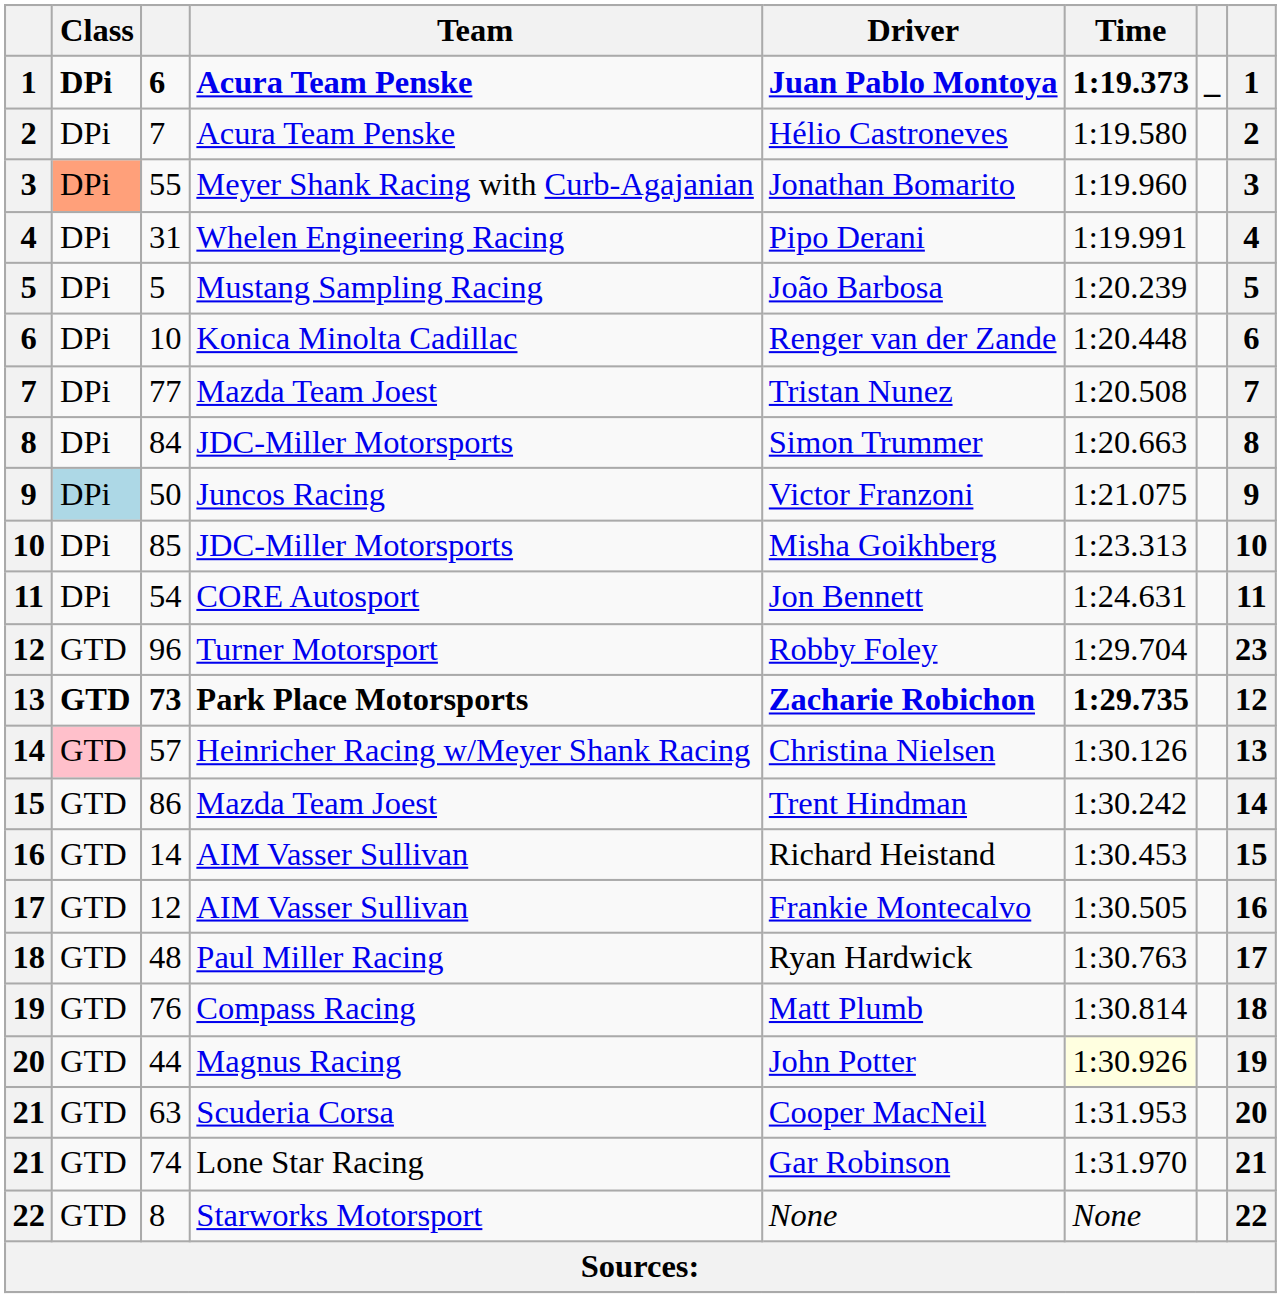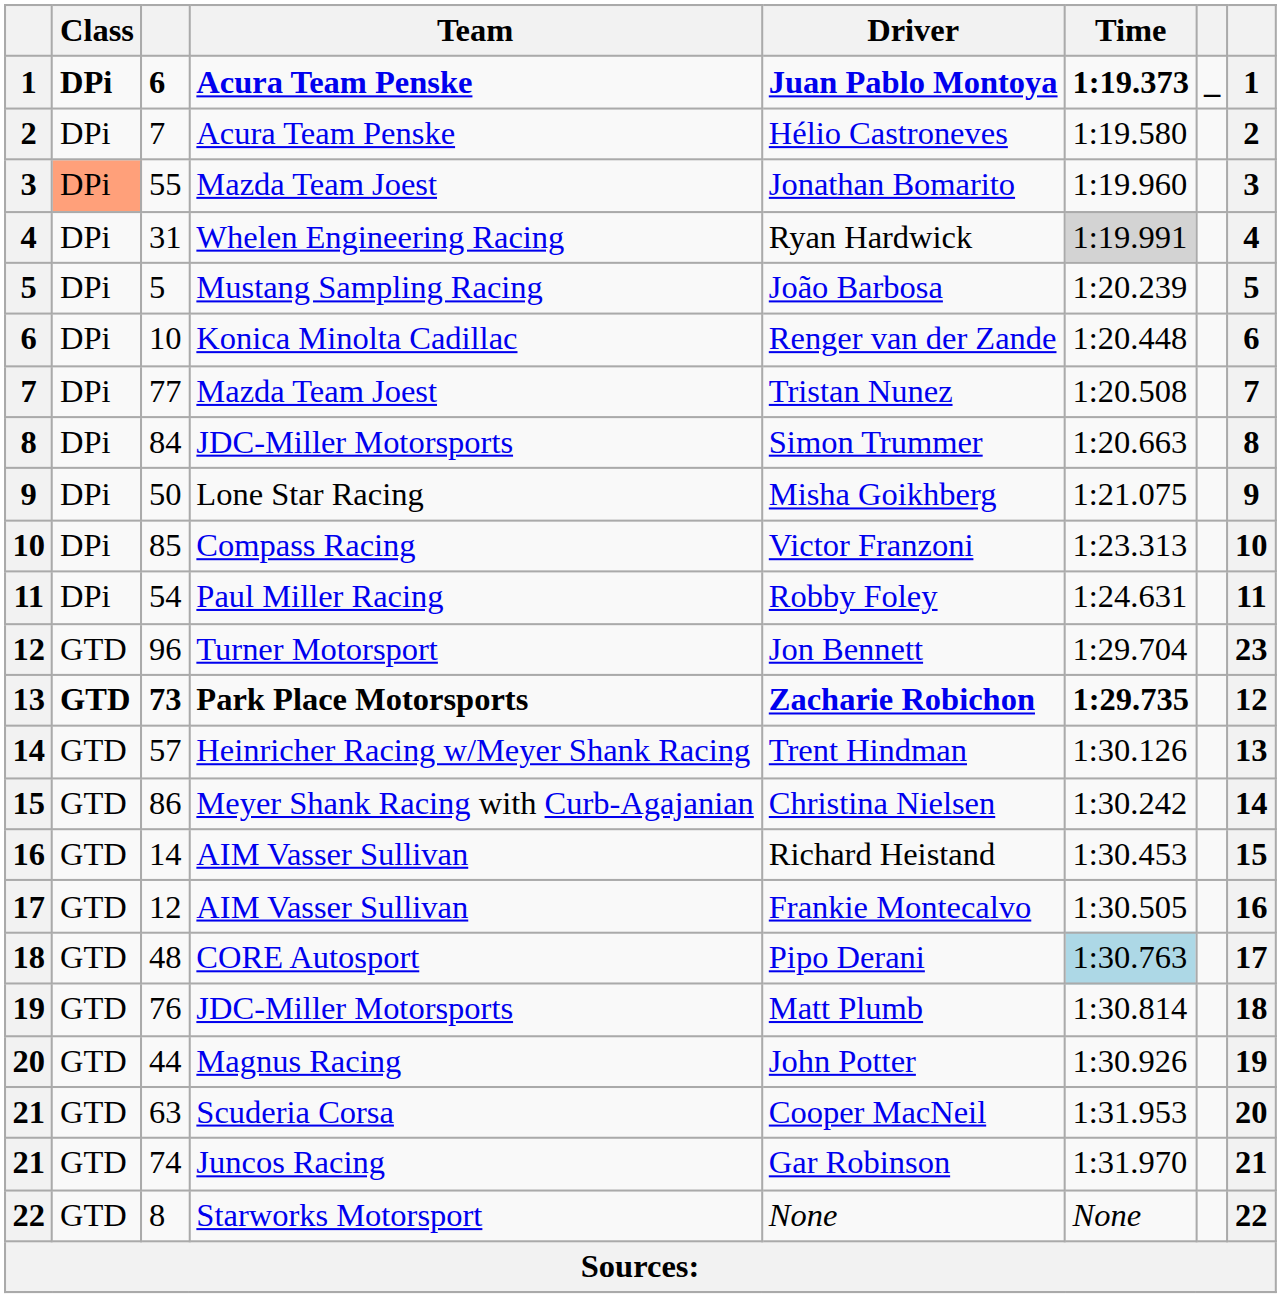55 | Team: Meyer Shank Racing with Curb-Agajanian -> Mazda Team Joest
31 | Driver: Pipo Derani -> Ryan Hardwick
31 | Time: no background -> lightgrey background
50 | Class: lightblue background -> no background
50 | Team: Juncos Racing -> Lone Star Racing
50 | Driver: Victor Franzoni -> Misha Goikhberg
85 | Team: JDC-Miller Motorsports -> Compass Racing
85 | Driver: Misha Goikhberg -> Victor Franzoni
54 | Team: CORE Autosport -> Paul Miller Racing
54 | Driver: Jon Bennett -> Robby Foley
96 | Driver: Robby Foley -> Jon Bennett
57 | Class: pink background -> no background
57 | Driver: Christina Nielsen -> Trent Hindman
86 | Team: Mazda Team Joest -> Meyer Shank Racing with Curb-Agajanian
86 | Driver: Trent Hindman -> Christina Nielsen
48 | Team: Paul Miller Racing -> CORE Autosport
48 | Driver: Ryan Hardwick -> Pipo Derani
48 | Time: no background -> lightblue background
76 | Team: Compass Racing -> JDC-Miller Motorsports
44 | Time: lightyellow background -> no background
74 | Team: Lone Star Racing -> Juncos Racing
